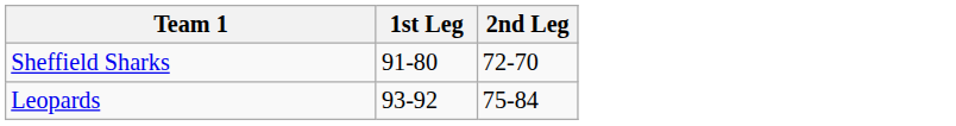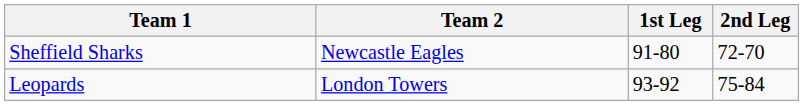+ column: Team 2 | Newcastle Eagles | London Towers
